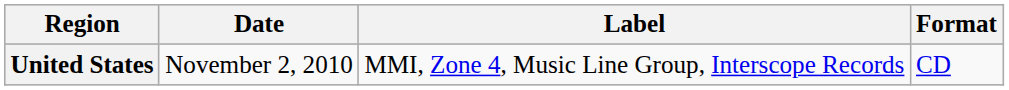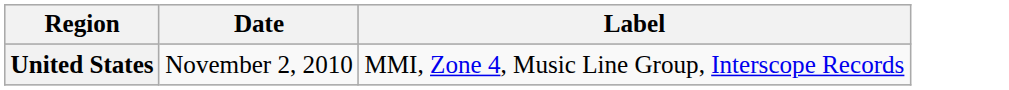- column: Format | CD
